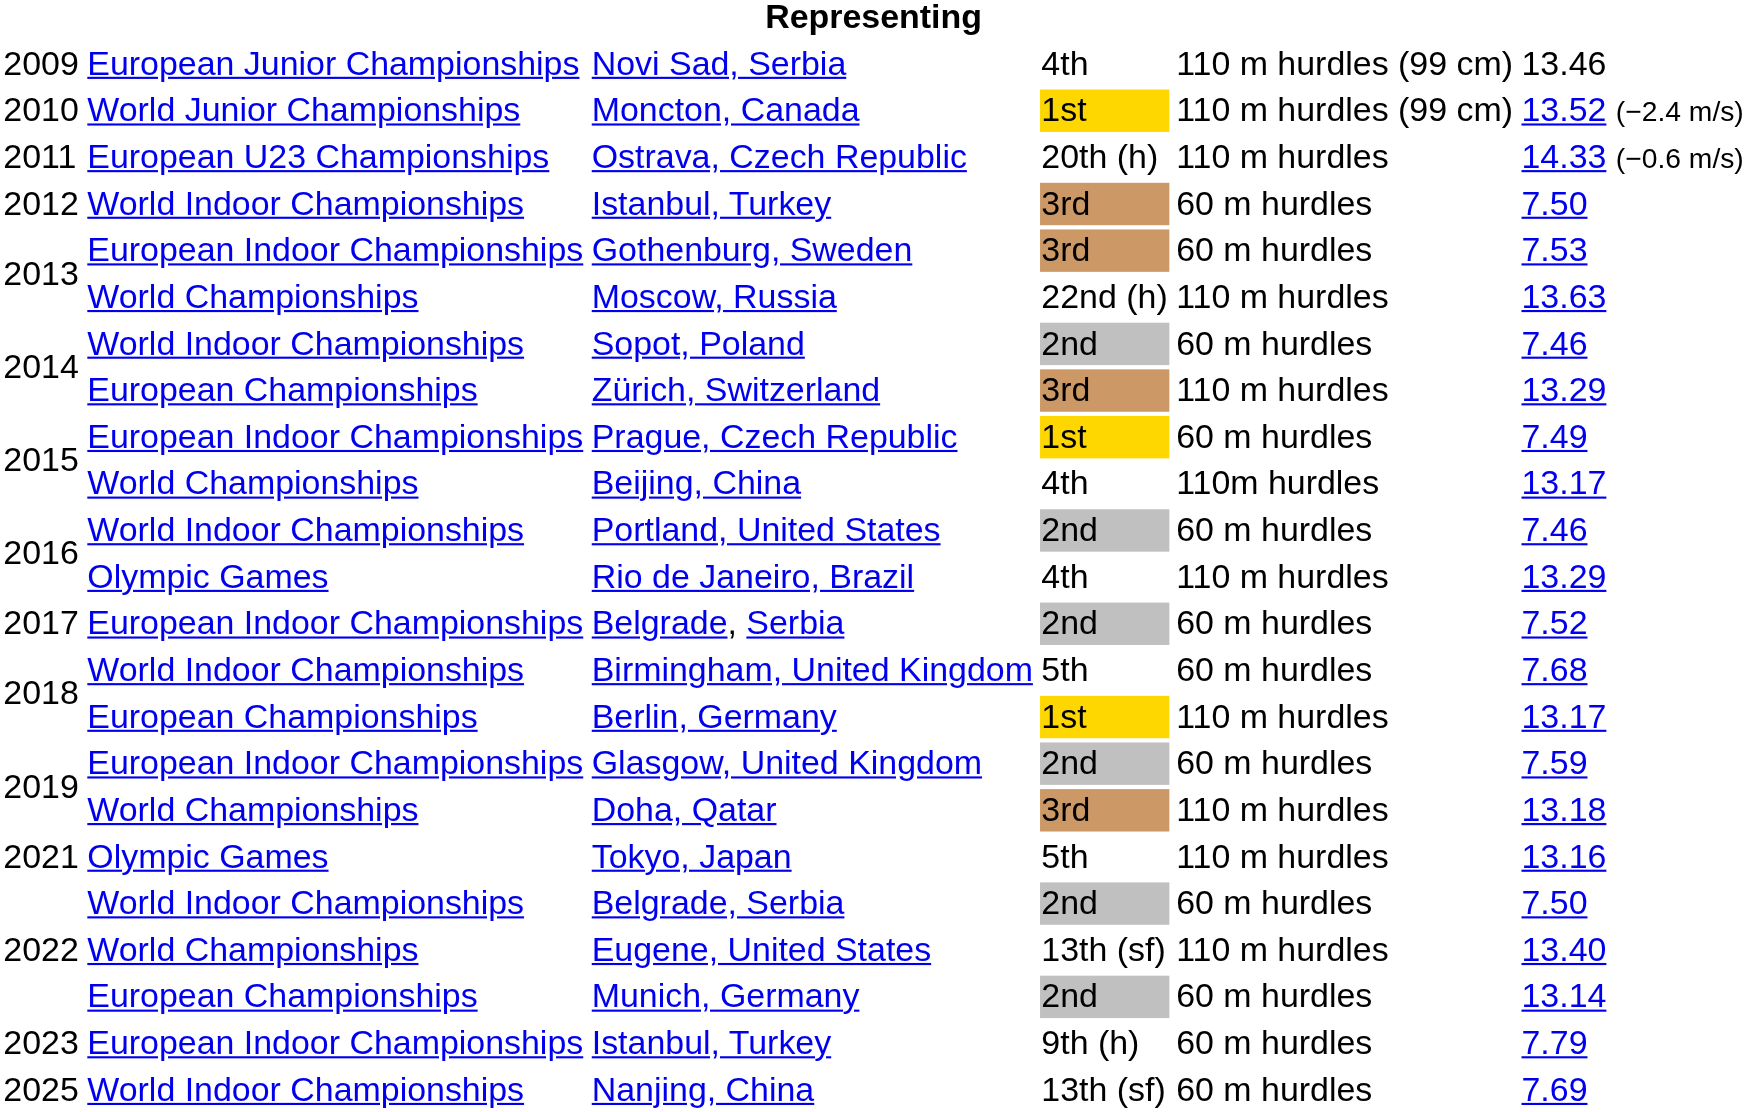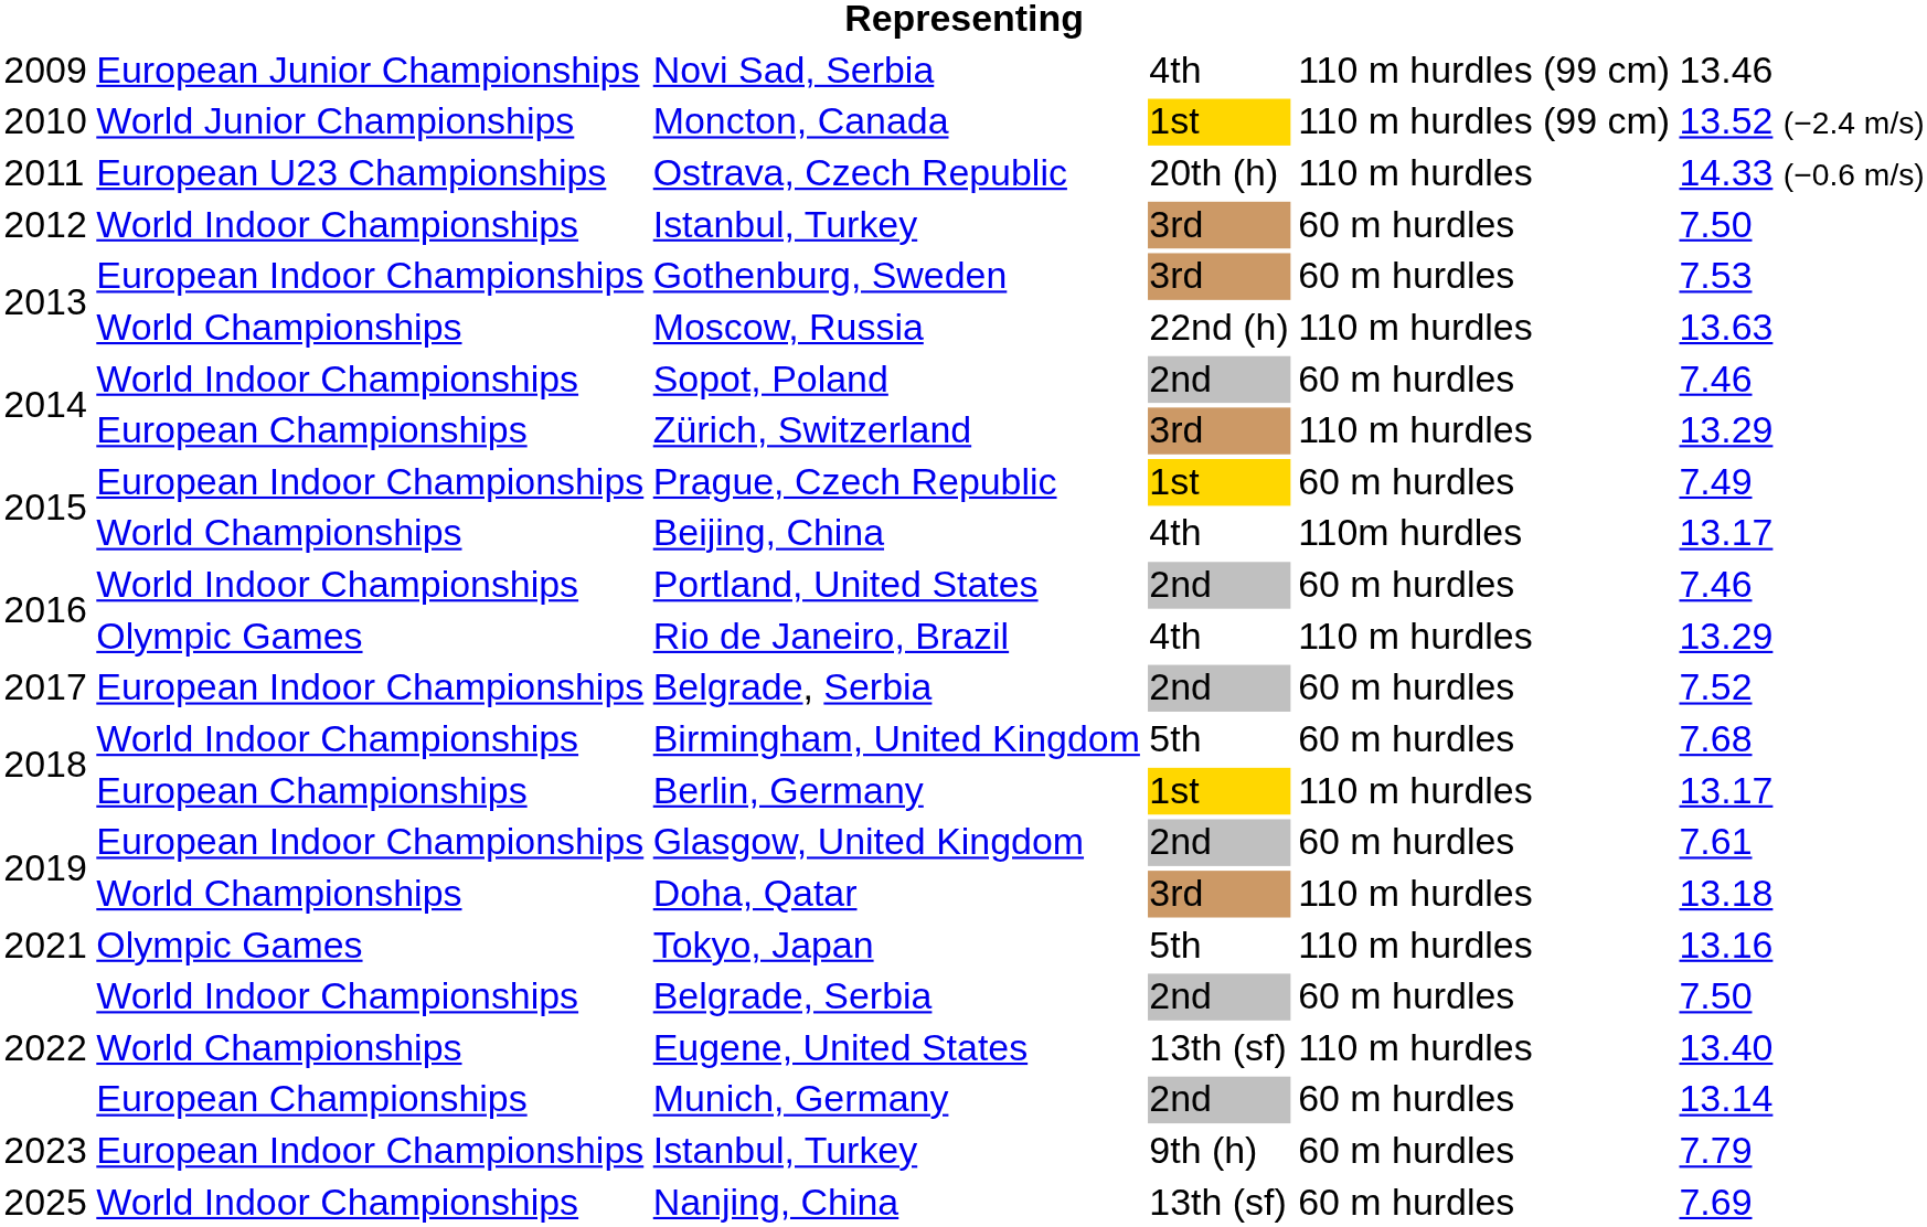Glasgow, United Kingdom | column 6: 7.59 -> 7.61
